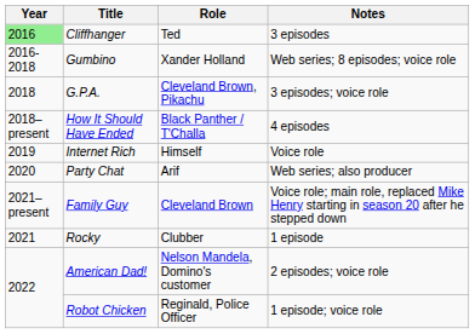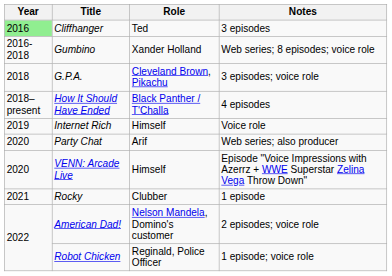+ row: 2020 | VENN: Arcade Live | Himself | Episode "Voice Impressions with Azerrz + WWE Superstar Zelina Vega Throw Down"
- row: 2021–present | Family Guy | Cleveland Brown | Voice role; main role, replaced Mike Henry starting in season 20 after he stepped down
